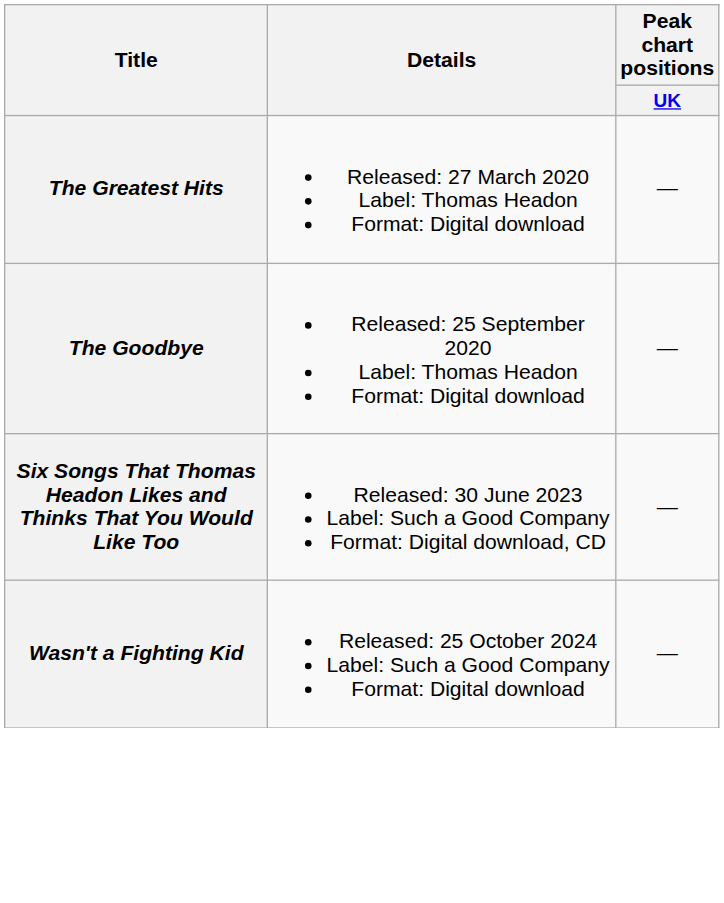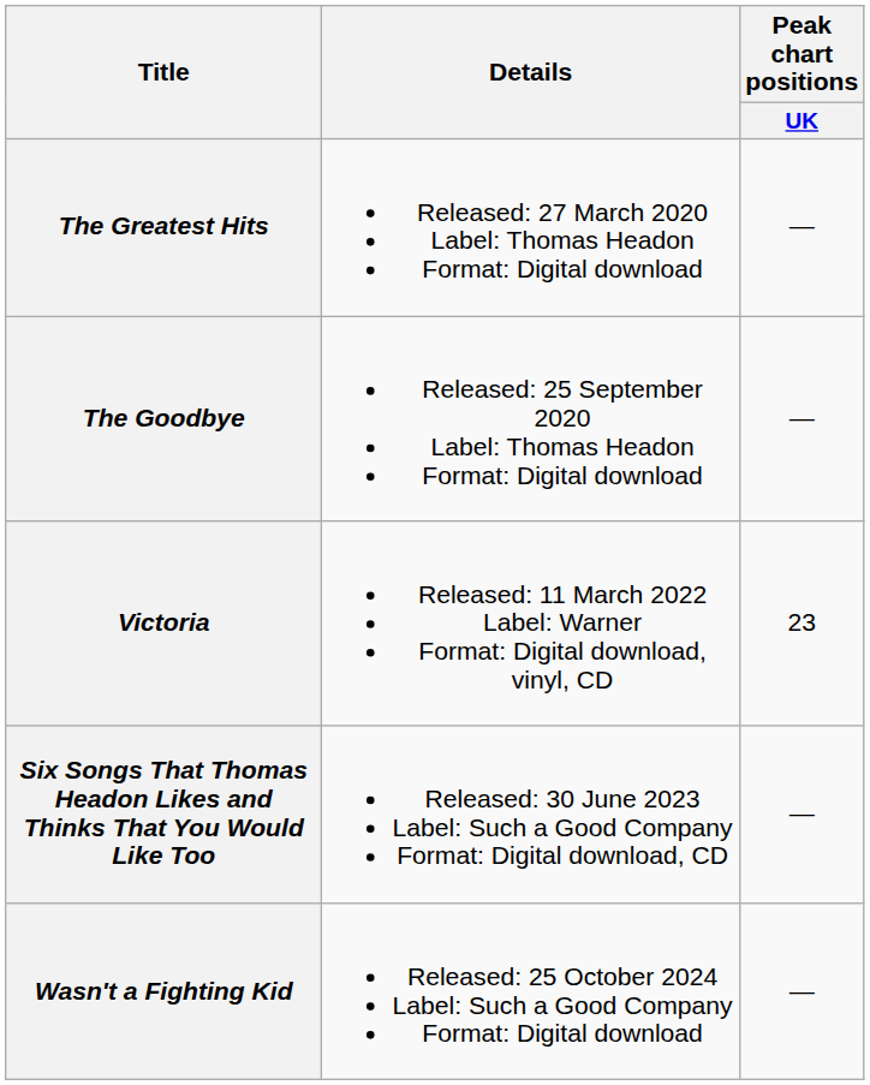+ row: Victoria | Released: 11 March 2022 Label: Warner Format: Digital download, vinyl, CD | 23
